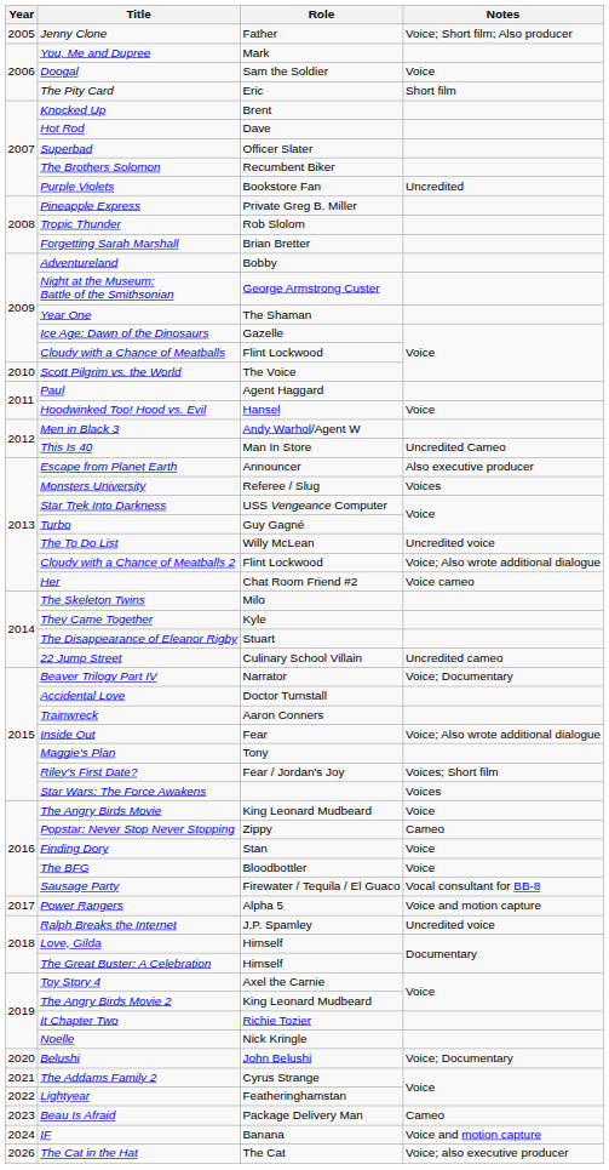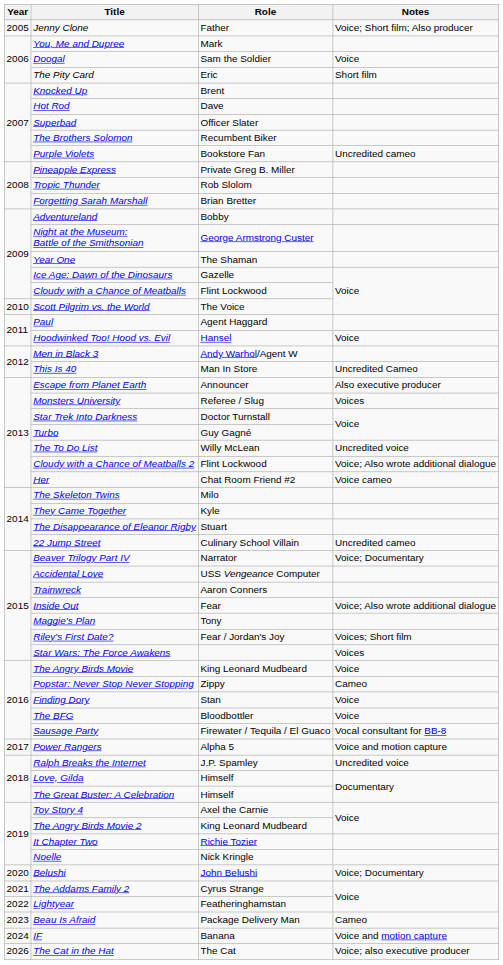Purple Violets | Notes: Uncredited -> Uncredited cameo
Star Trek Into Darkness | Role: USS Vengeance Computer -> Doctor Turnstall
Accidental Love | Role: Doctor Turnstall -> USS Vengeance Computer
